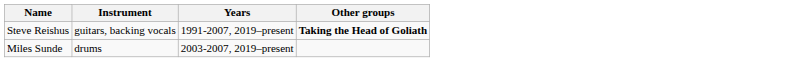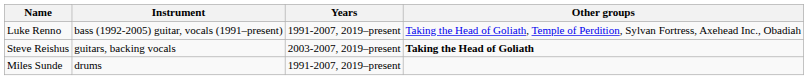+ row: Luke Renno | bass (1992-2005) guitar, vocals (1991–present) | 1991-2007, 2019–present | Taking the Head of Goliath, Temple of Perdition, Sylvan Fortress, Axehead Inc., Obadiah
Steve Reishus | Years: 1991-2007, 2019–present -> 2003-2007, 2019–present
Miles Sunde | Years: 2003-2007, 2019–present -> 1991-2007, 2019–present
